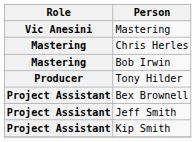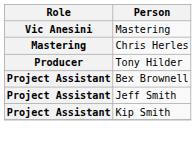- row: Mastering | Bob Irwin
